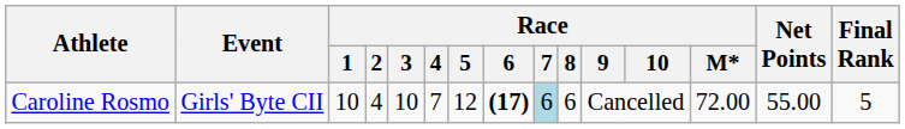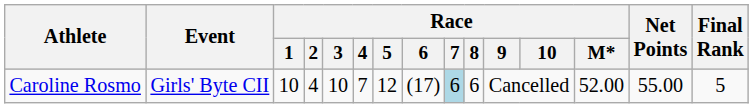Caroline Rosmo | Race / 6: bold -> normal
Caroline Rosmo | Race / M*: 72.00 -> 52.00
